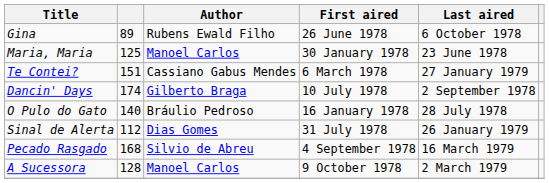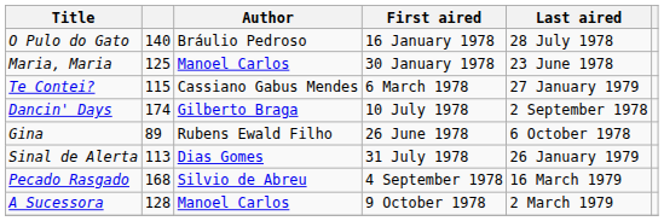rows swapped: O Pulo do Gato <-> Gina
Te Contei? | column 2: 151 -> 115
Sinal de Alerta | column 2: 112 -> 113
